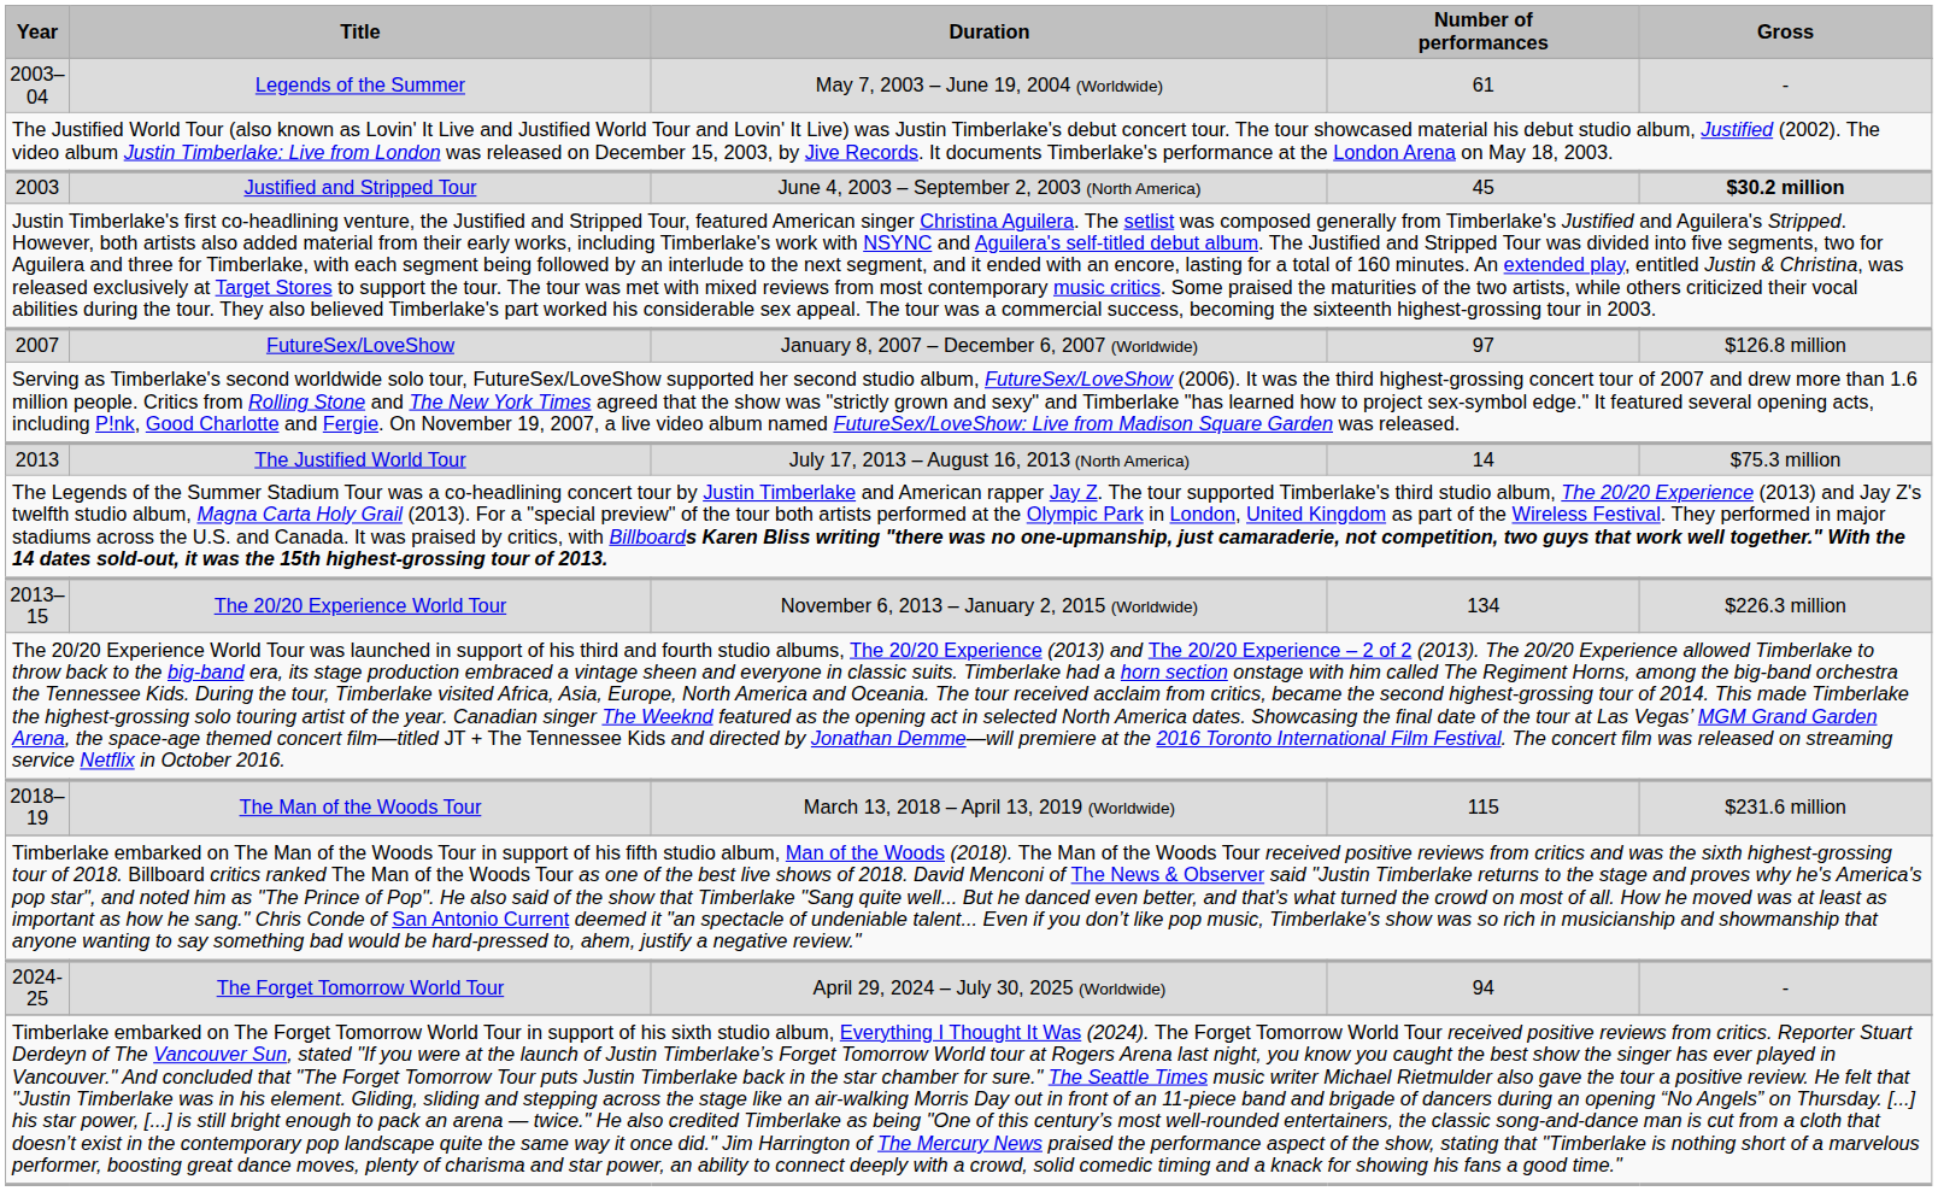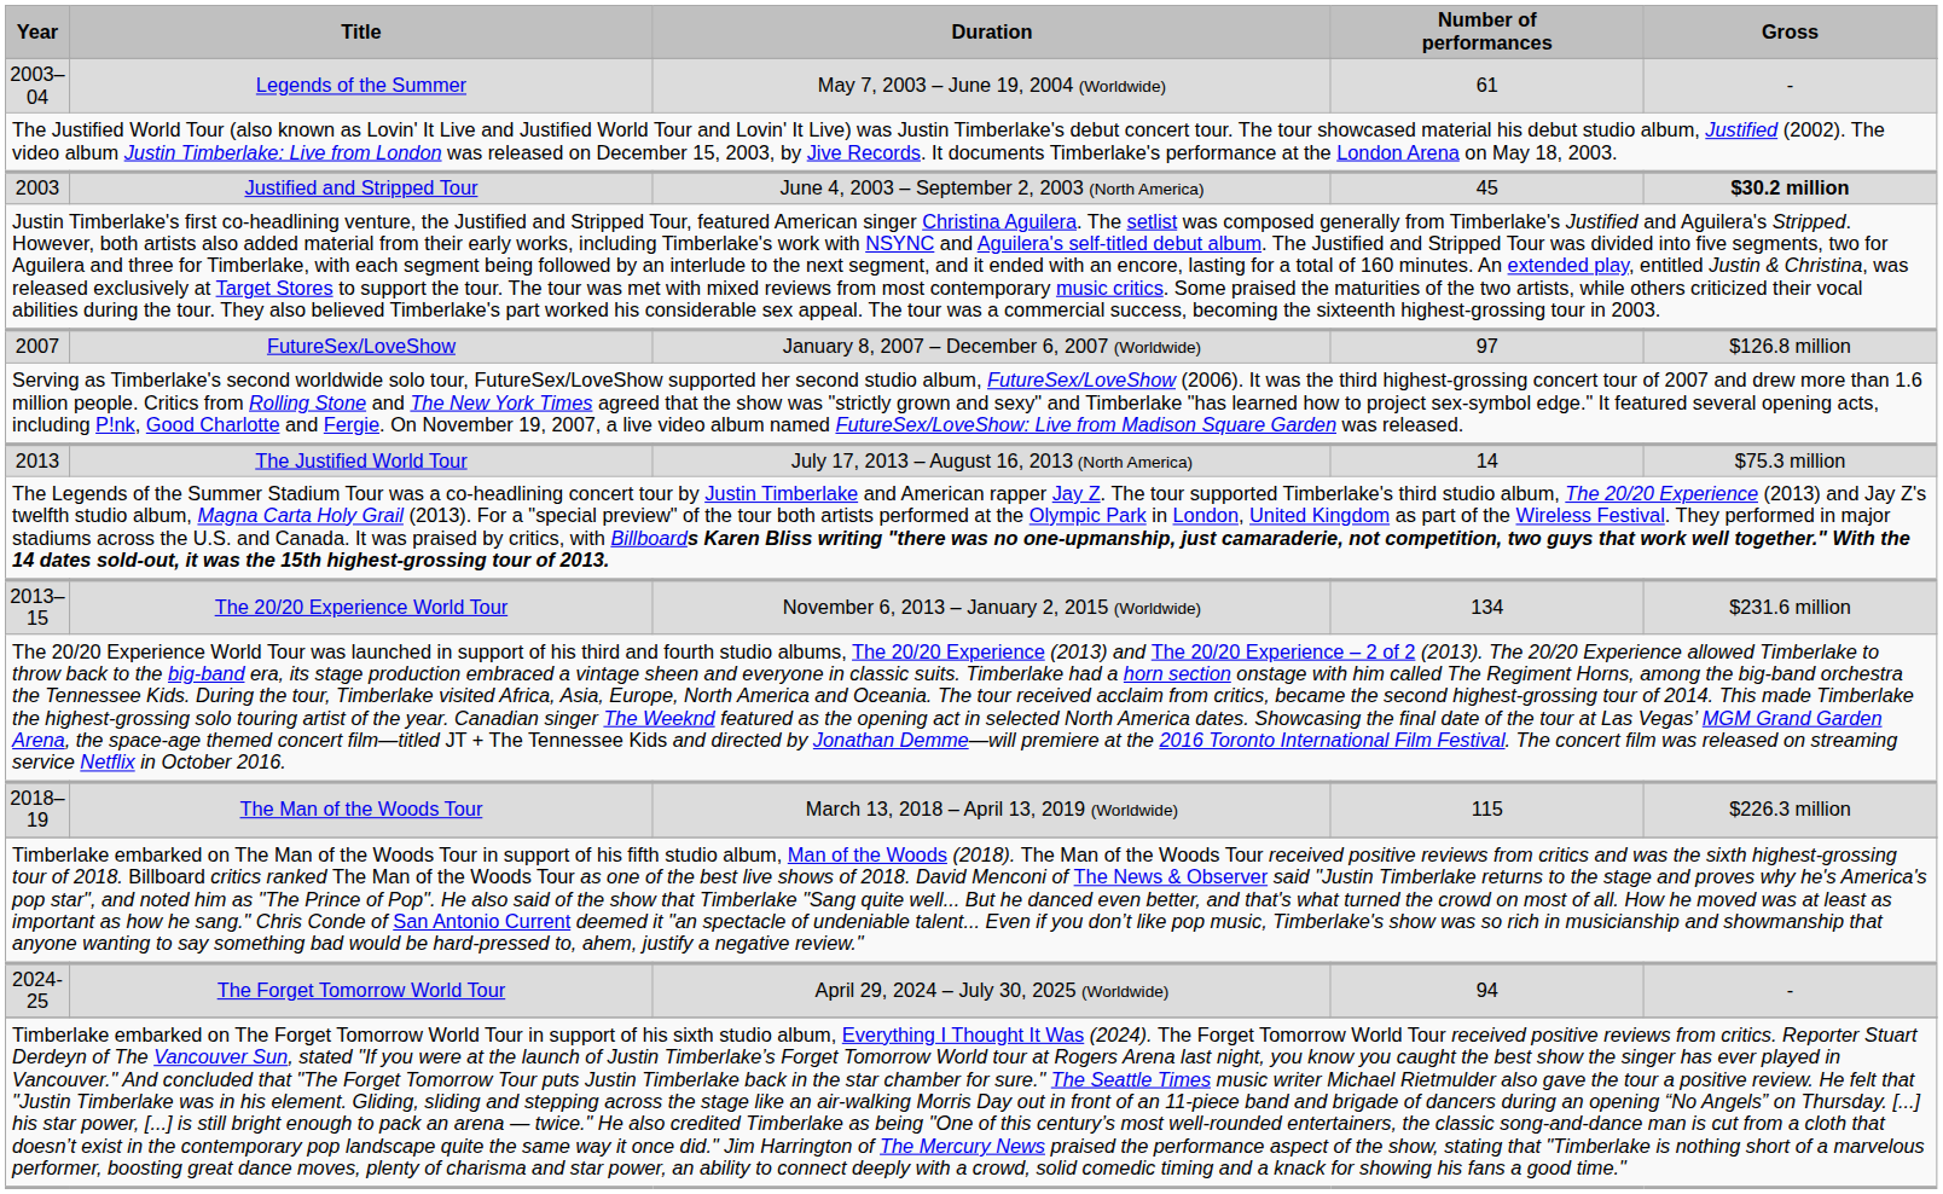2013–15 | Gross: $226.3 million -> $231.6 million
2018–19 | Gross: $231.6 million -> $226.3 million
